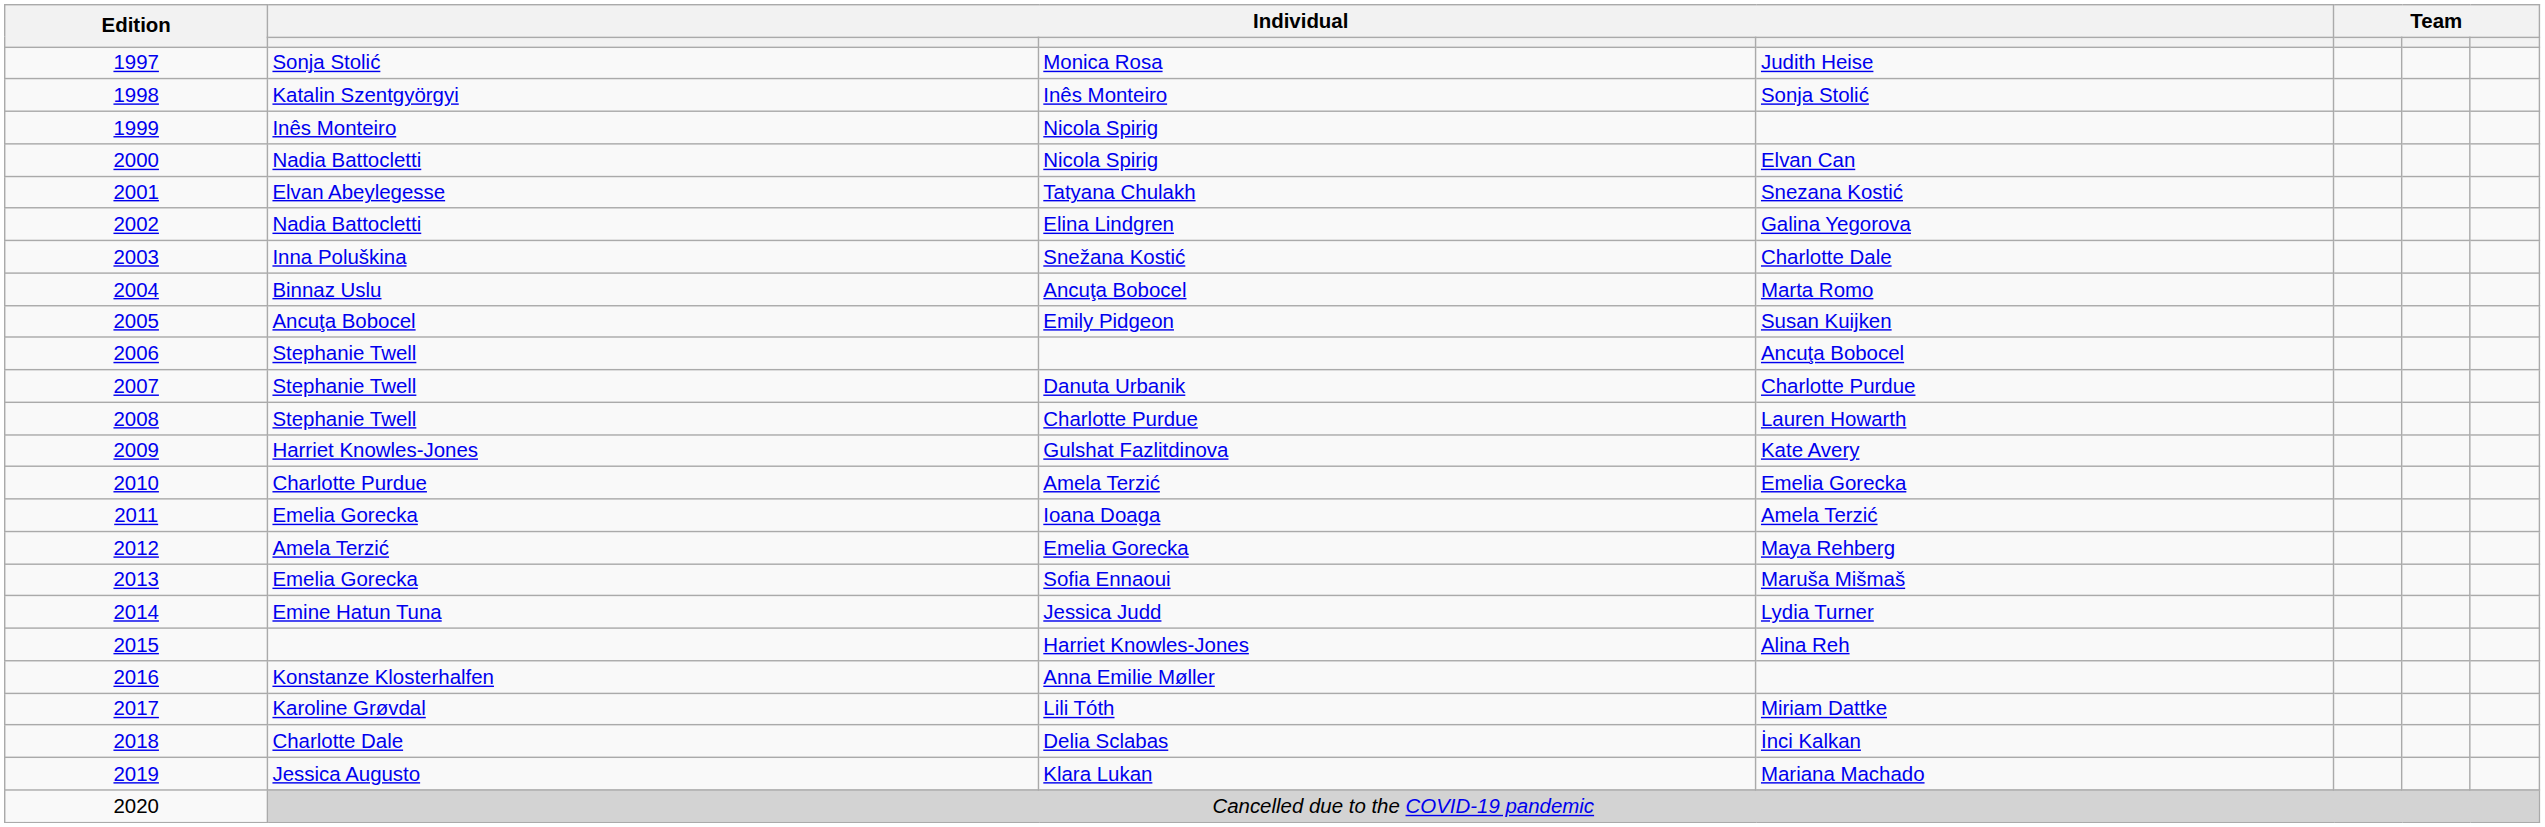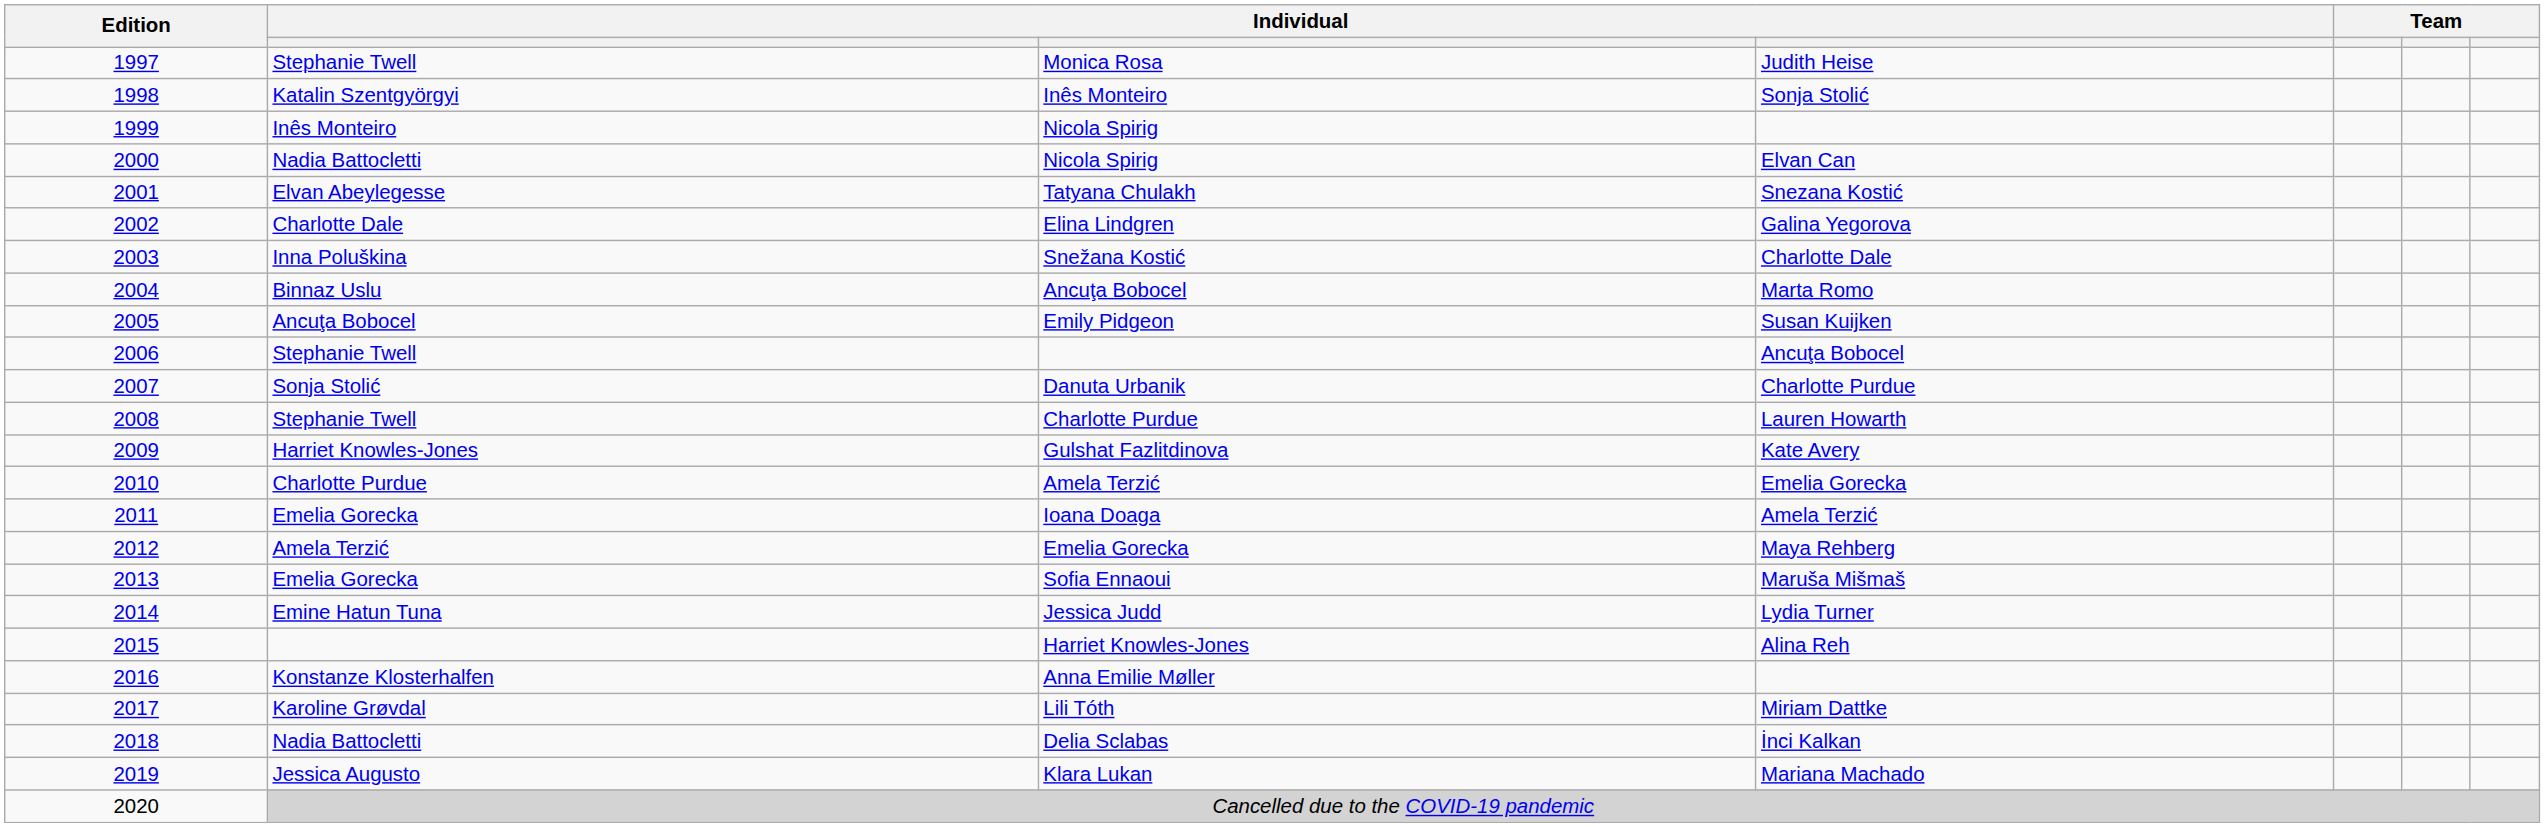Monica Rosa | column 2: Sonja Stolić -> Stephanie Twell
Elina Lindgren | column 2: Nadia Battocletti -> Charlotte Dale
Danuta Urbanik | column 2: Stephanie Twell -> Sonja Stolić
Delia Sclabas | column 2: Charlotte Dale -> Nadia Battocletti
